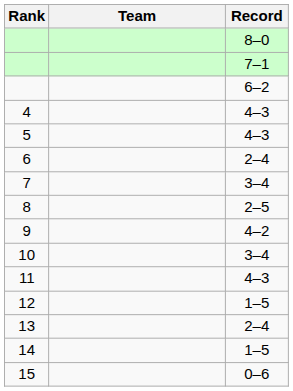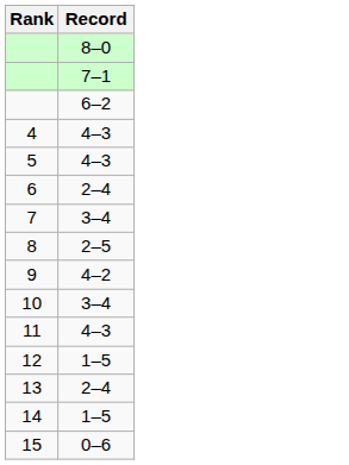- column: Team
